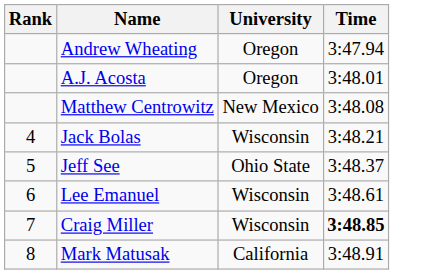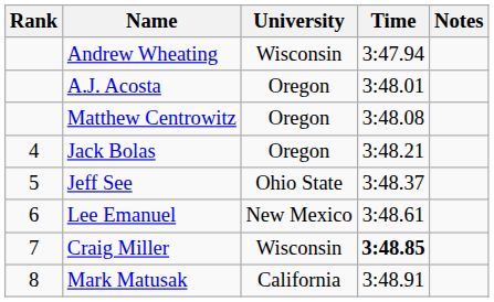+ column: Notes
Andrew Wheating | University: Oregon -> Wisconsin
Matthew Centrowitz | University: New Mexico -> Oregon
Jack Bolas | University: Wisconsin -> Oregon
Lee Emanuel | University: Wisconsin -> New Mexico
